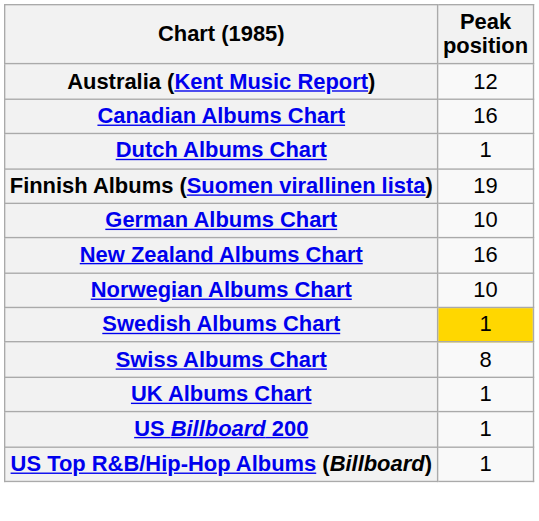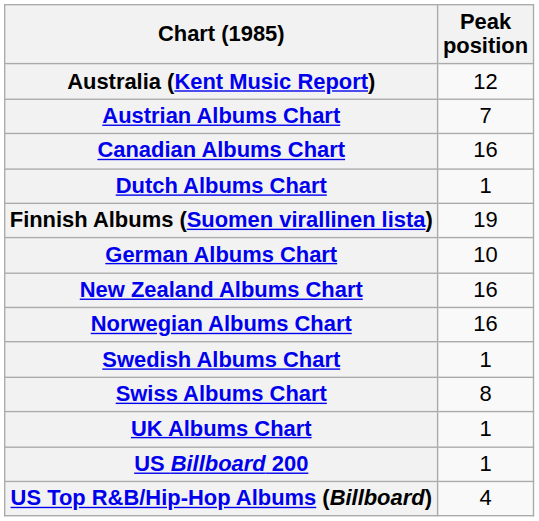+ row: Austrian Albums Chart | 7
Norwegian Albums Chart | Peak position: 10 -> 16
Swedish Albums Chart | Peak position: gold background -> no background
US Top R&B/Hip-Hop Albums (Billboard) | Peak position: 1 -> 4
